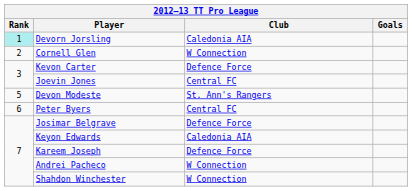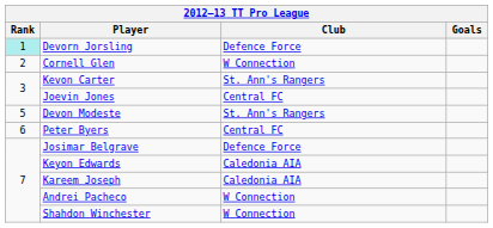Devorn Jorsling | Club: Caledonia AIA -> Defence Force
Kevon Carter | Club: Defence Force -> St. Ann's Rangers
Kareem Joseph | Club: Defence Force -> Caledonia AIA
